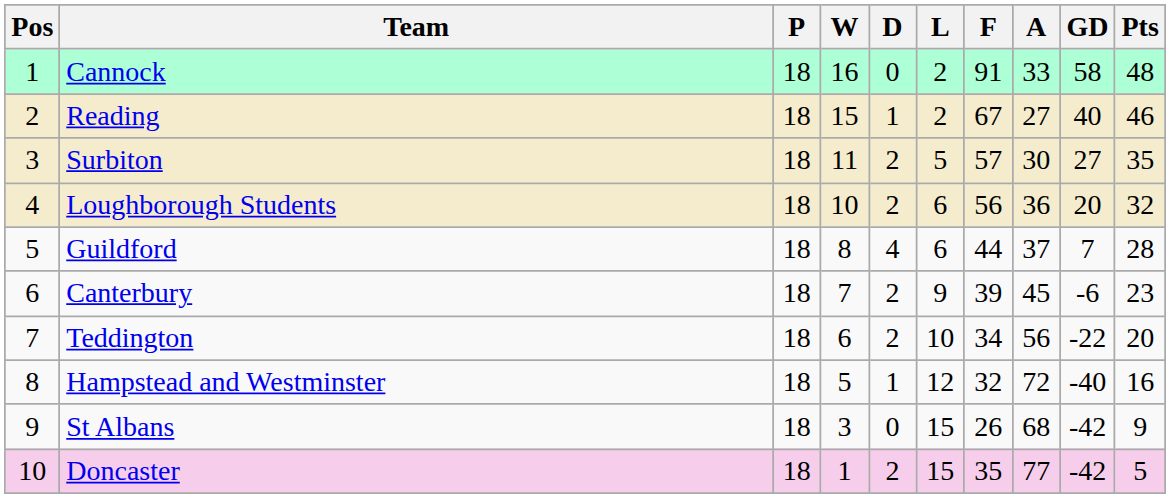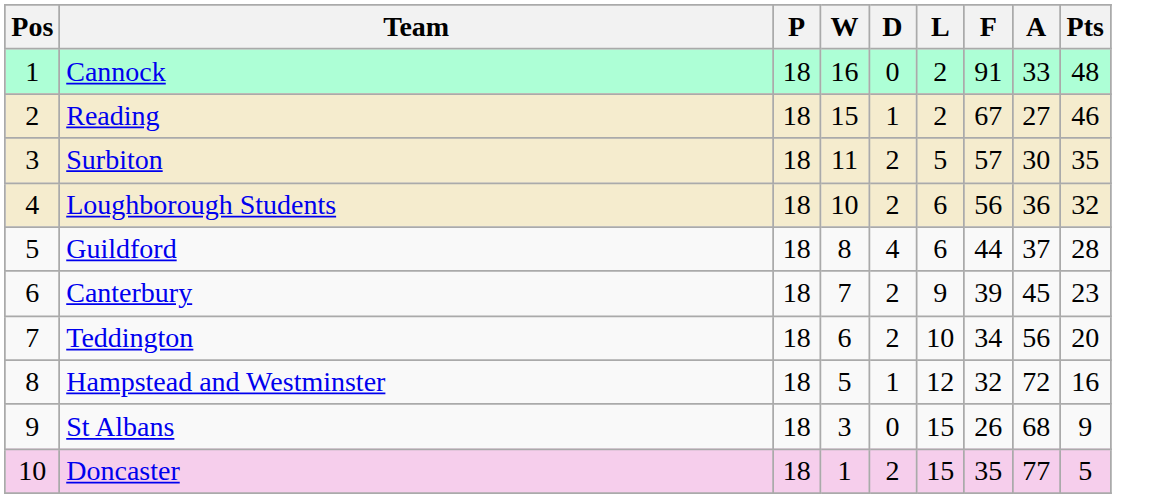- column: GD | 58 | 40 | 27 | 20 | 7 | -6 | -22 | -40 | -42 | -42
